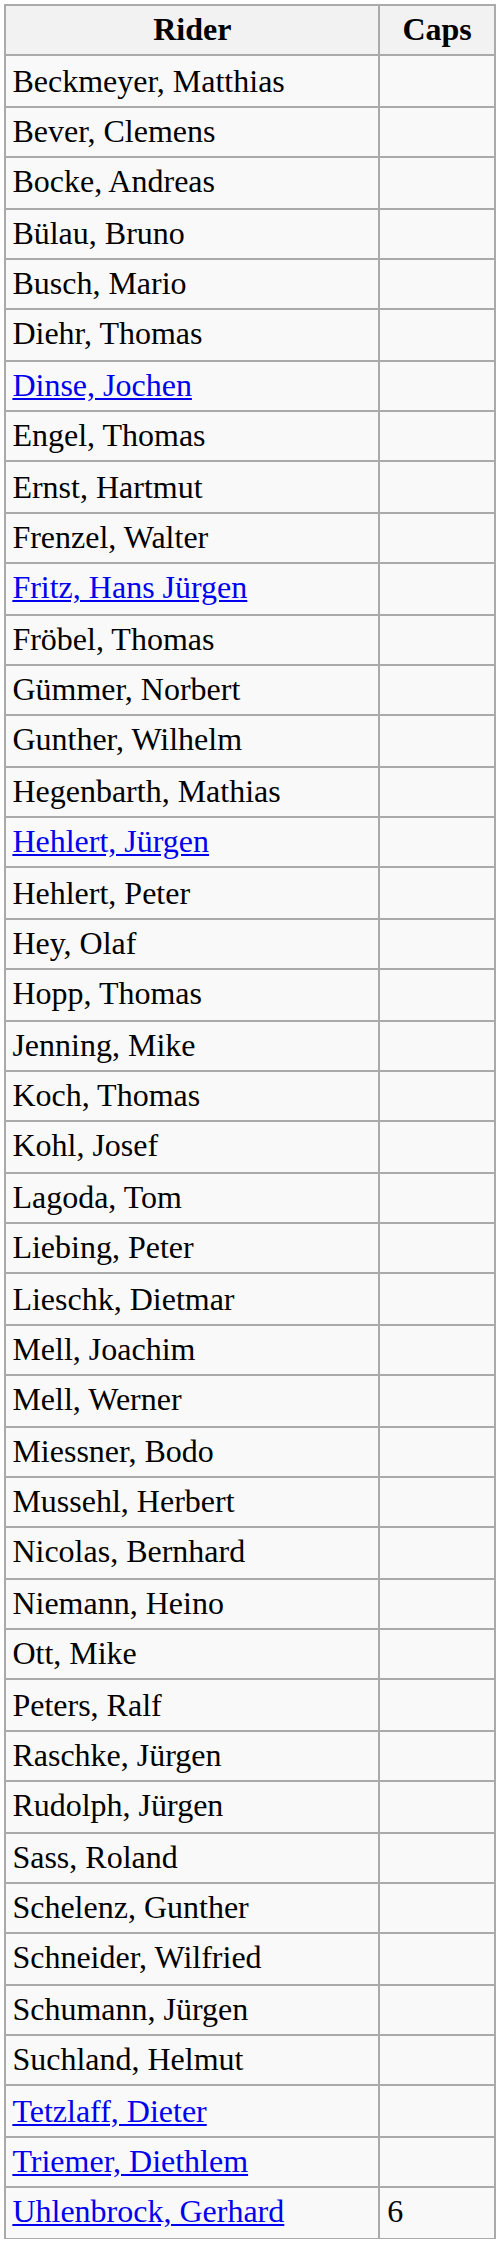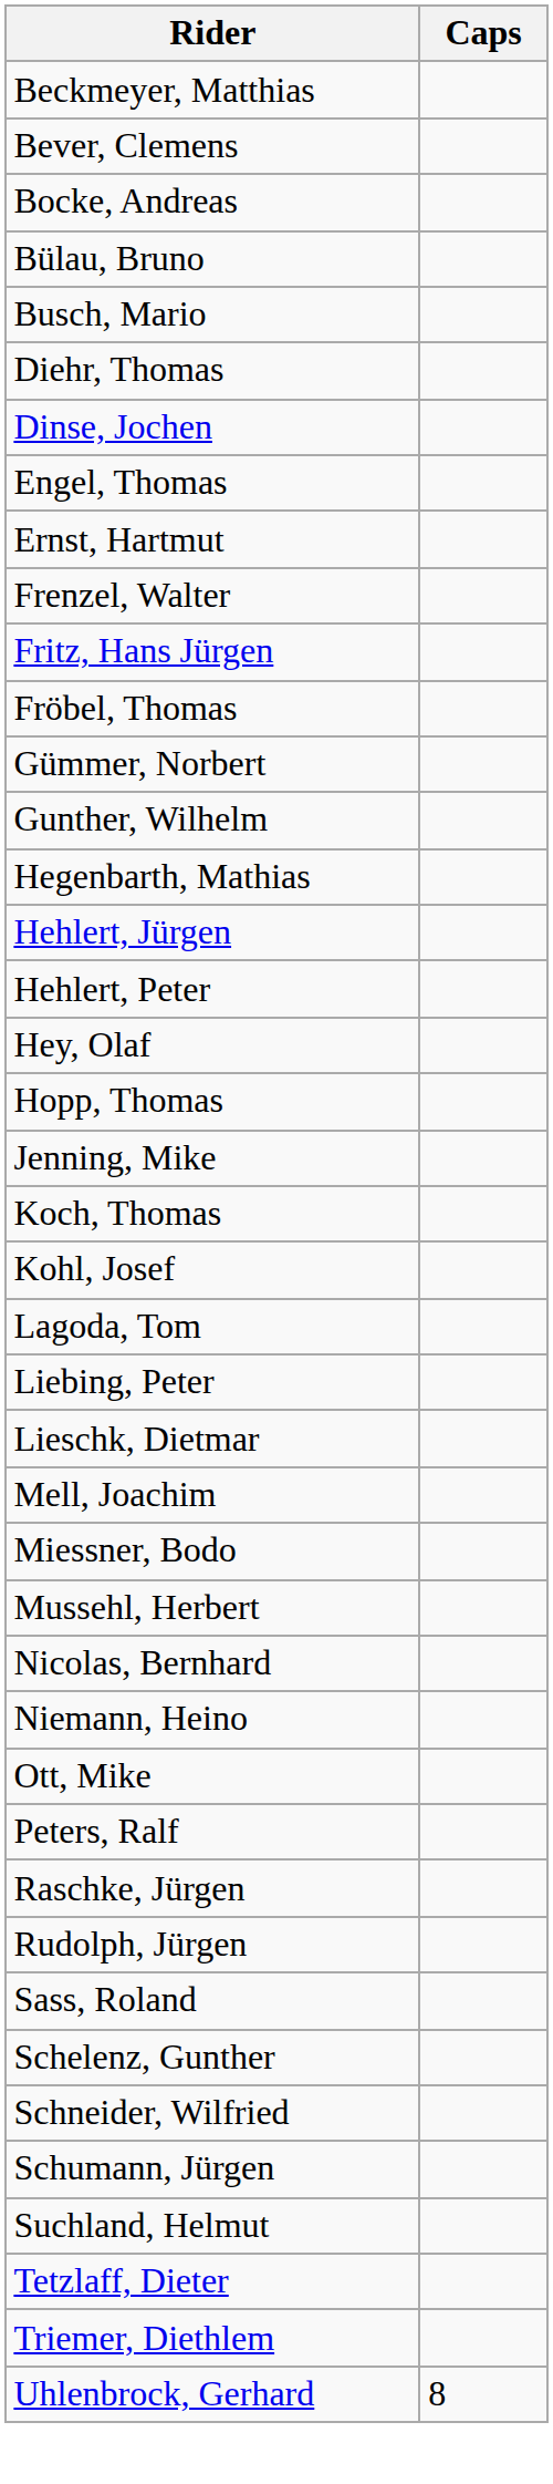- row: Mell, Werner
Uhlenbrock, Gerhard | Caps: 6 -> 8
